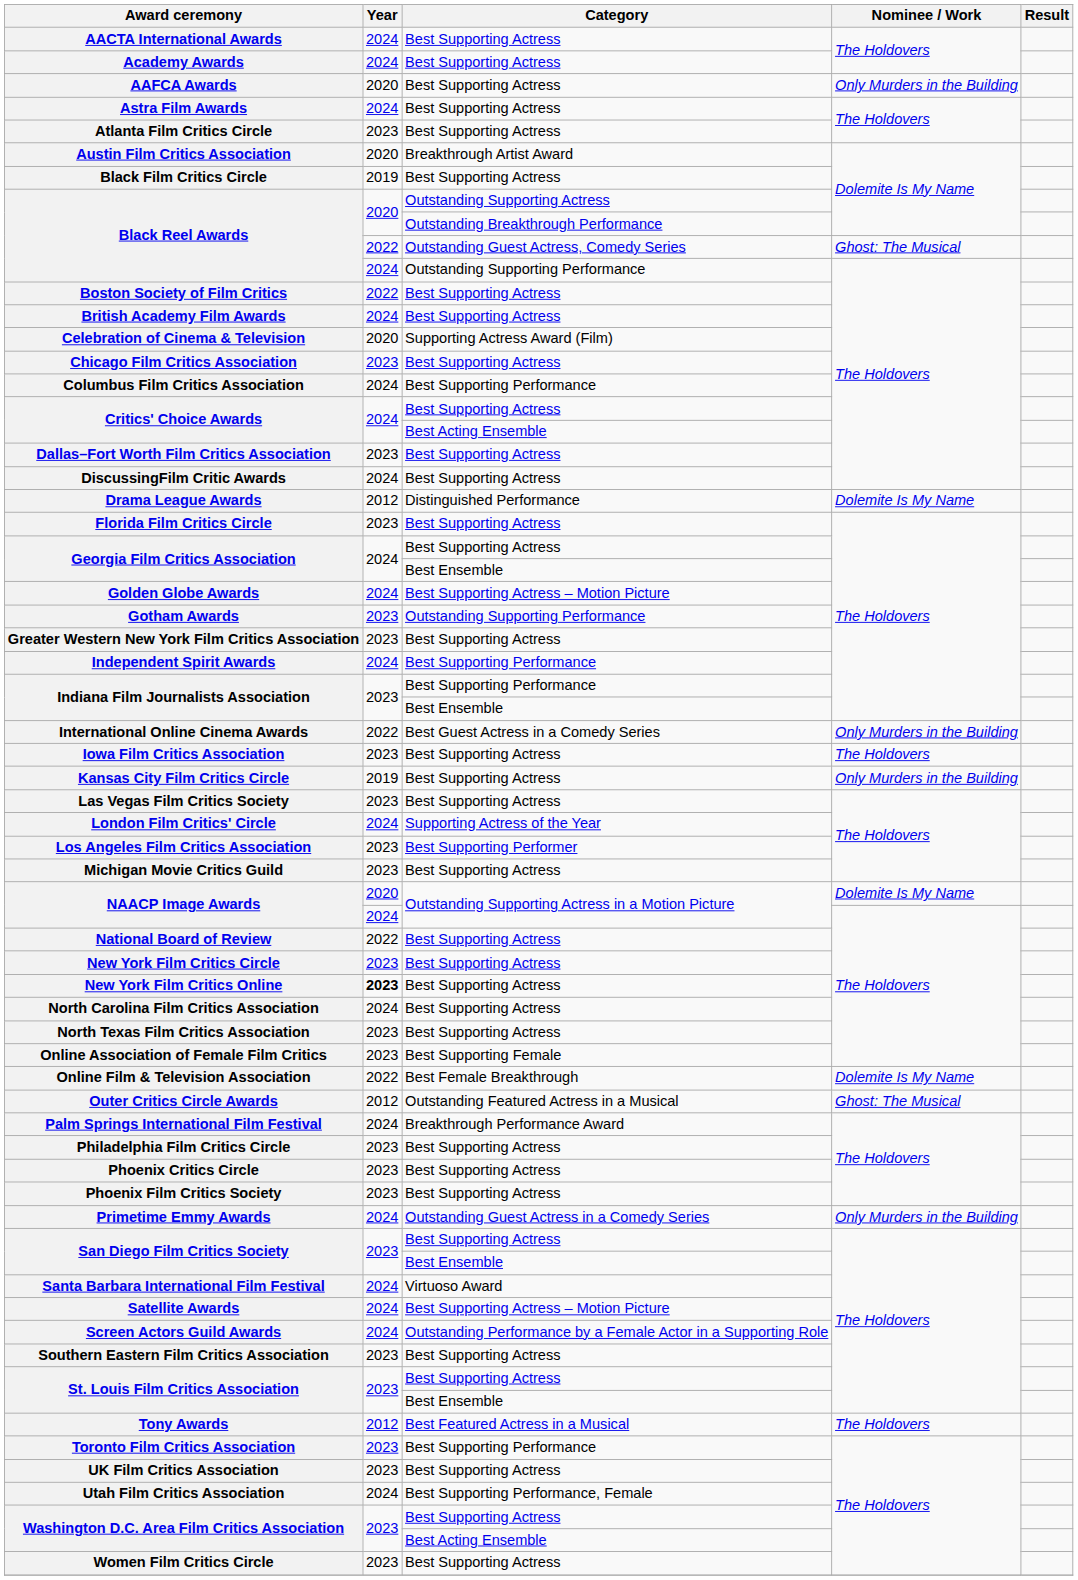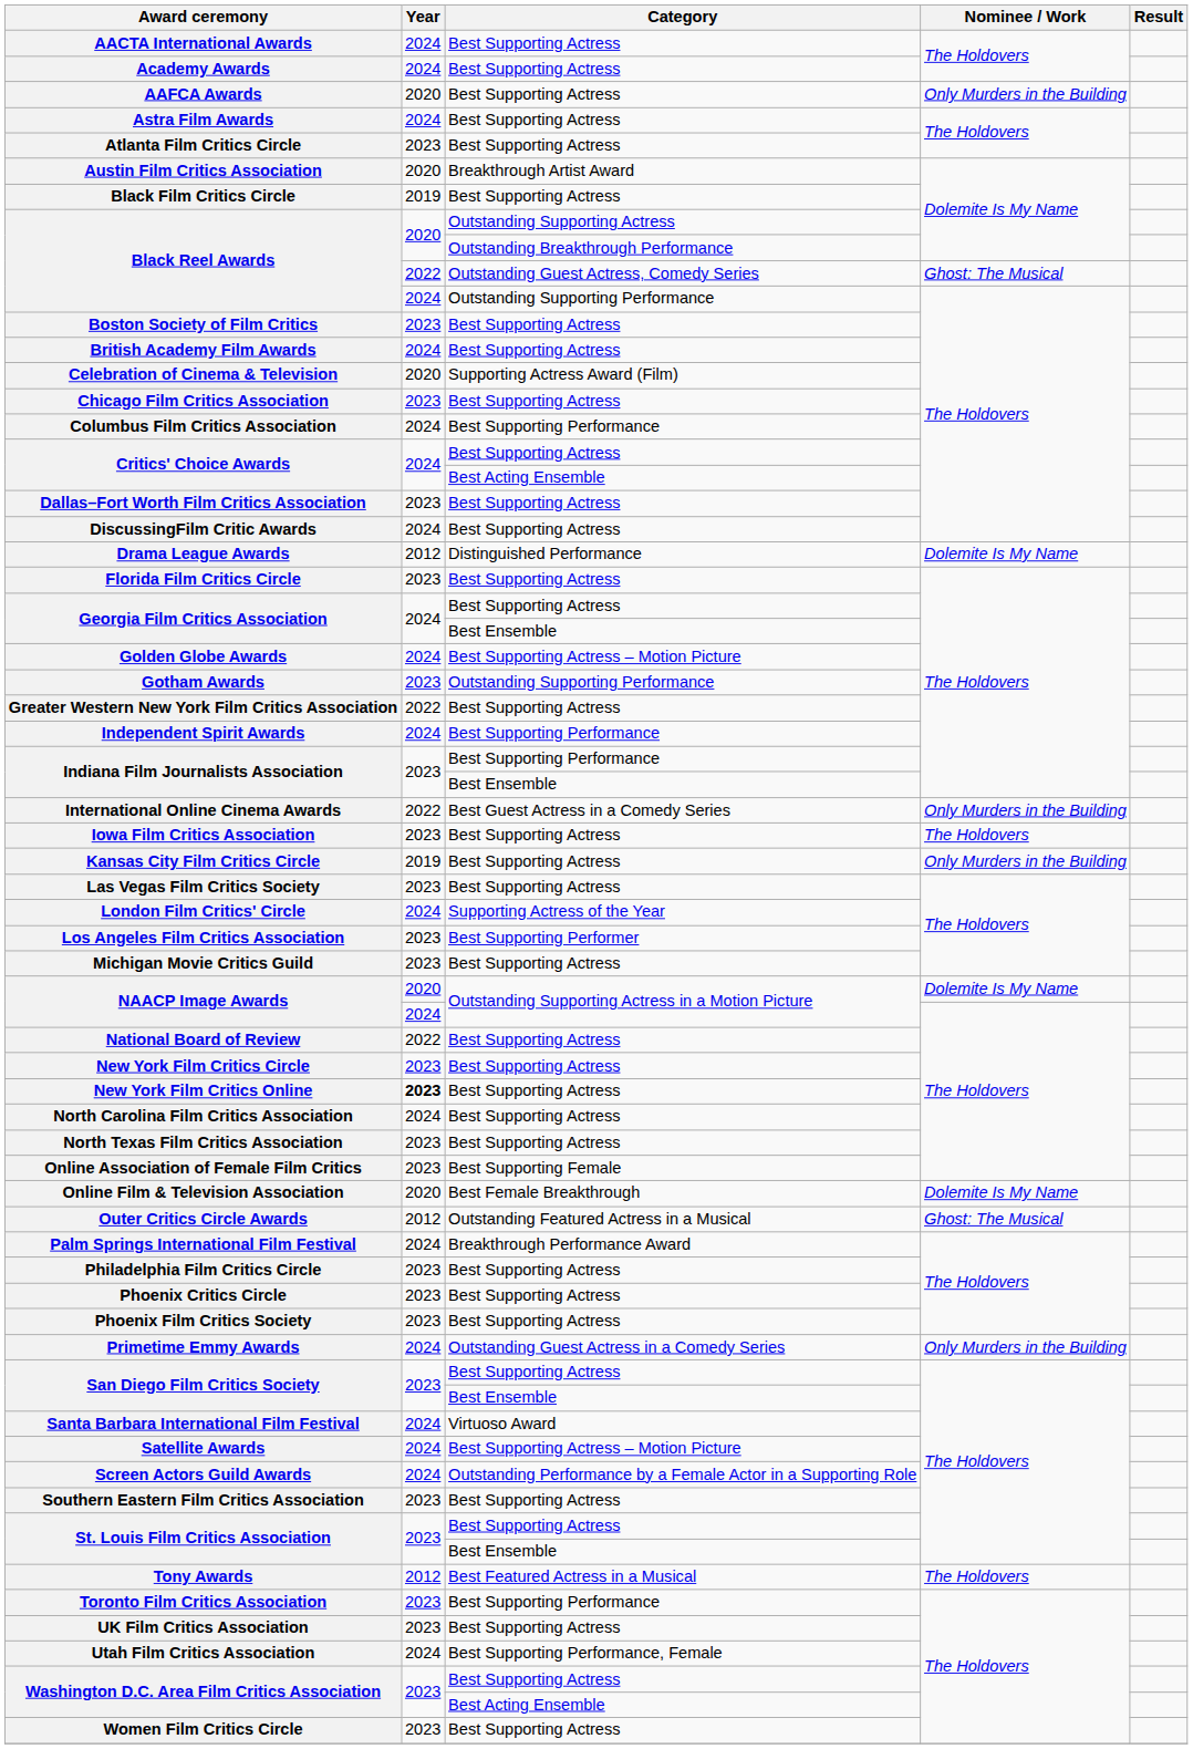Boston Society of Film Critics | Year: 2022 -> 2023
Greater Western New York Film Critics Association | Year: 2023 -> 2022
Online Film & Television Association | Year: 2022 -> 2020
